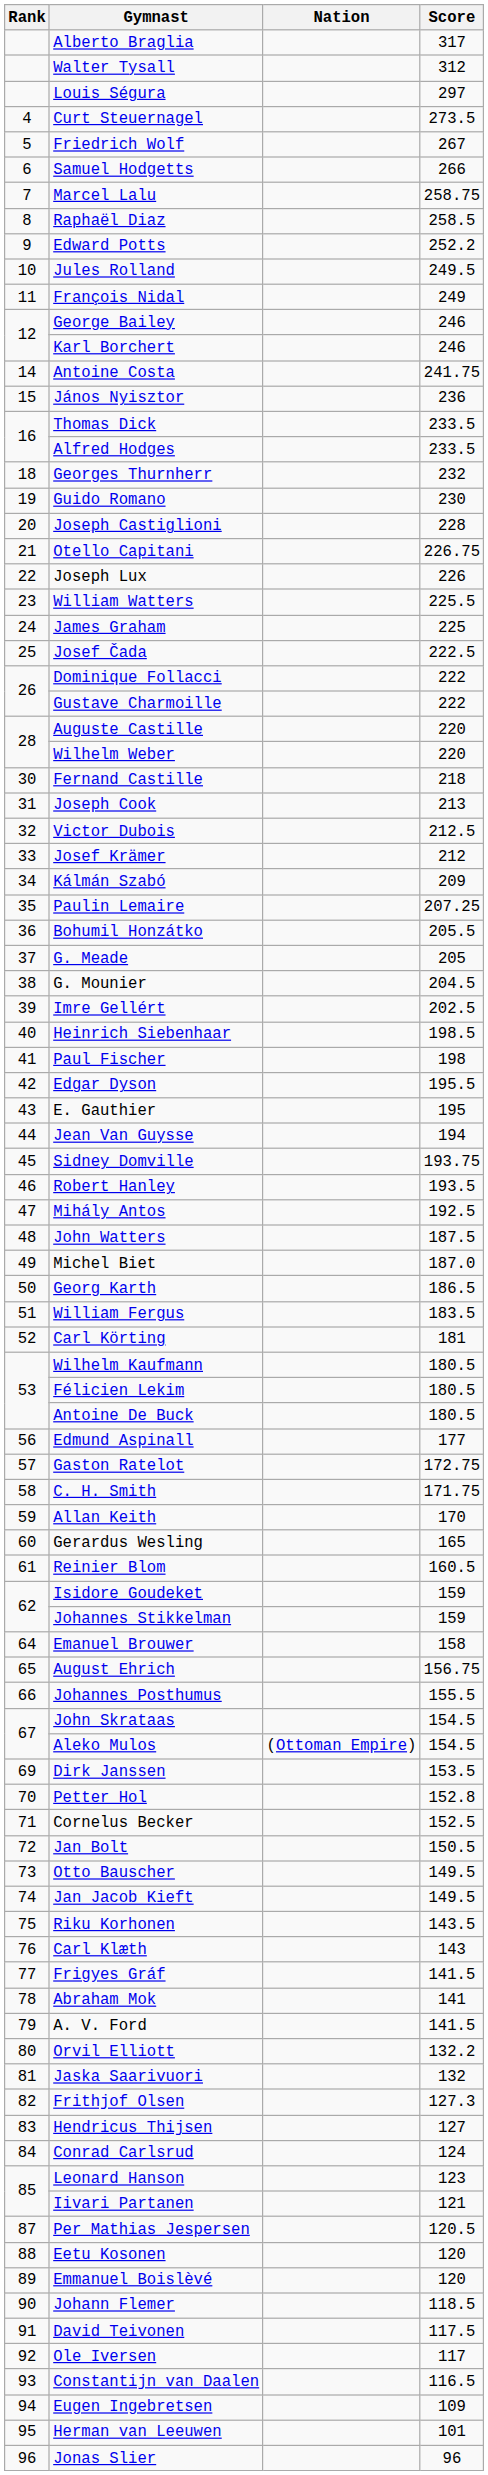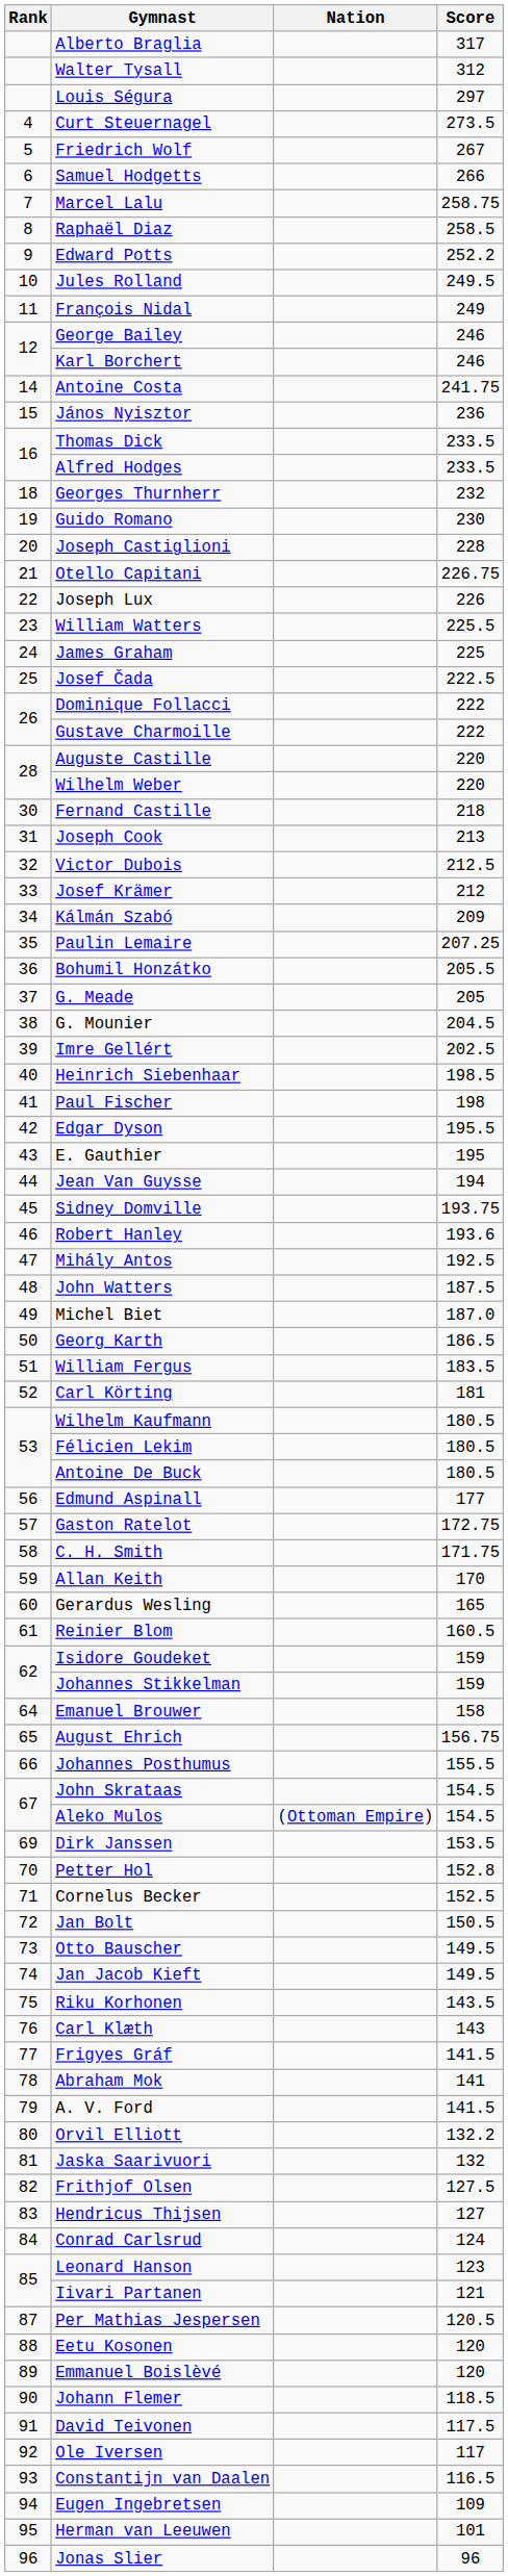Robert Hanley | Score: 193.5 -> 193.6
Frithjof Olsen | Score: 127.3 -> 127.5
